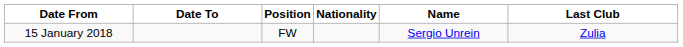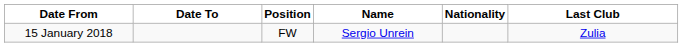columns swapped: Nationality <-> Name
